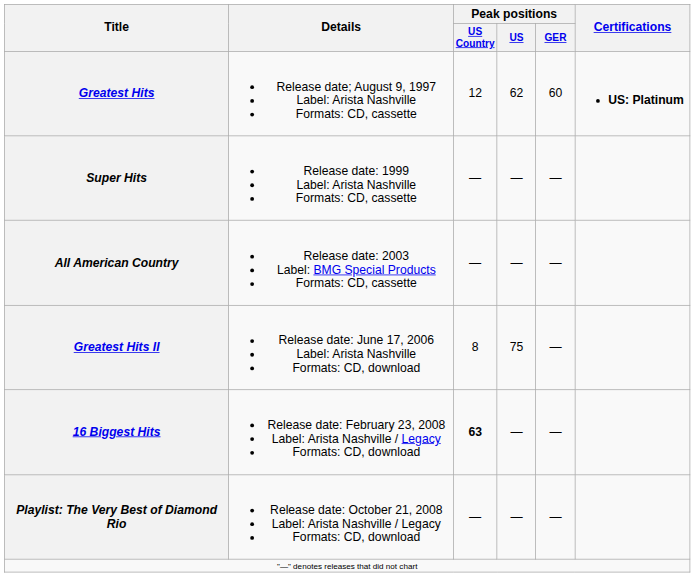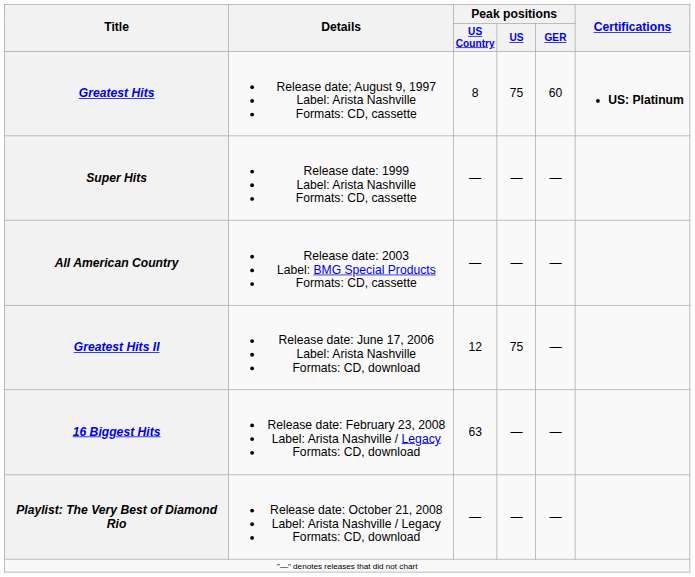Greatest Hits | Peak positions / US Country: 12 -> 8
Greatest Hits | Peak positions / US: 62 -> 75
Greatest Hits II | Peak positions / US Country: 8 -> 12
16 Biggest Hits | Peak positions / US Country: bold -> normal
